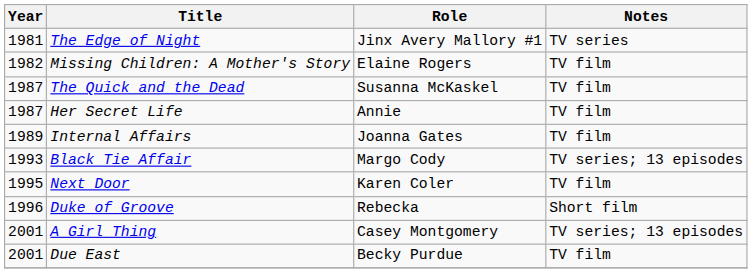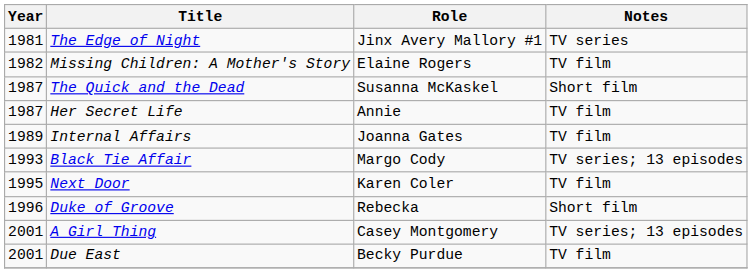The Quick and the Dead | Notes: TV film -> Short film
